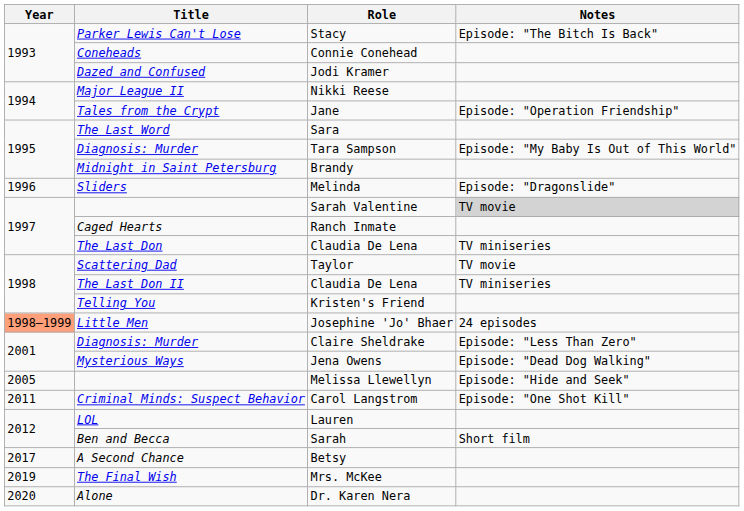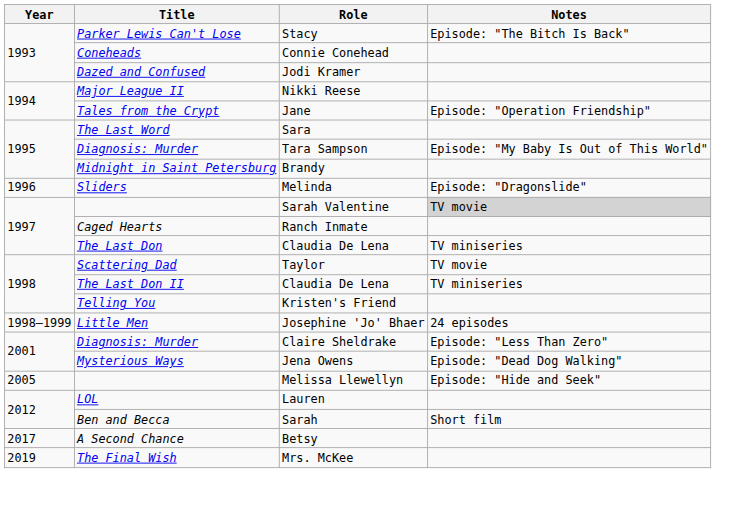Josephine 'Jo' Bhaer | Year: lightsalmon background -> no background
- row: 2011 | Criminal Minds: Suspect Behavior | Carol Langstrom | Episode: "One Shot Kill"
- row: 2020 | Alone | Dr. Karen Nera
